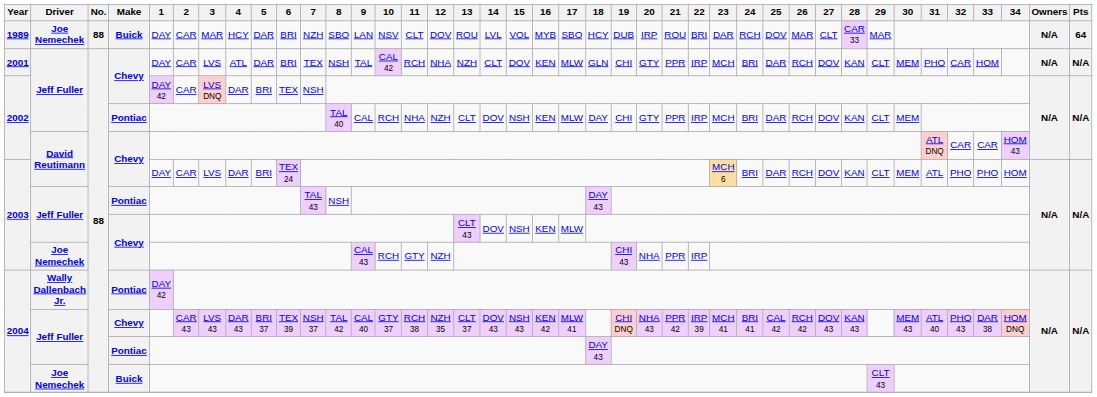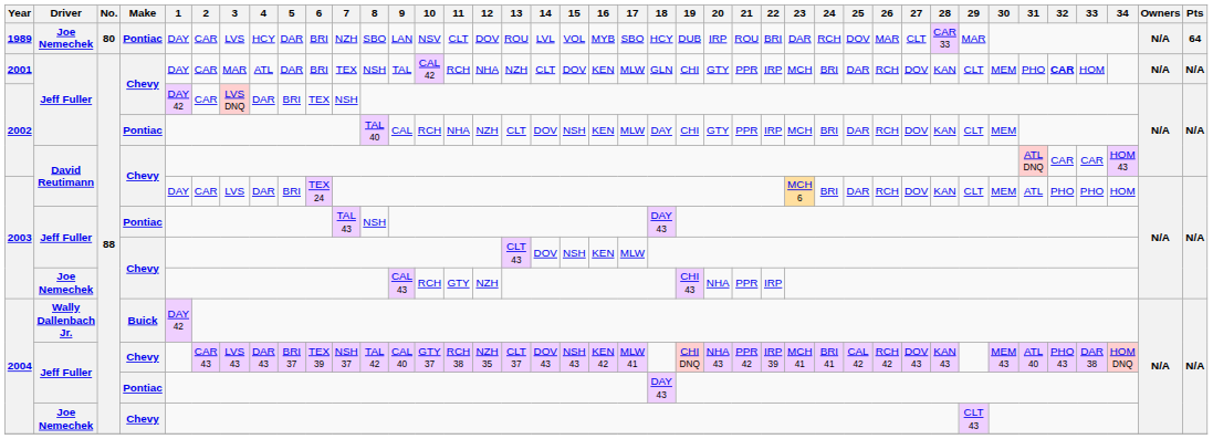1989 | No.: 88 -> 80
1989 | Make: Buick -> Pontiac
1989 | 3: MAR -> LVS
2001 | 3: LVS -> MAR
2001 | 32: normal -> bold
2004 / Wally Dallenbach Jr. | Make: Pontiac -> Buick
2004 / Joe Nemechek | Make: Buick -> Chevy
